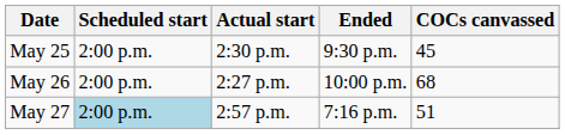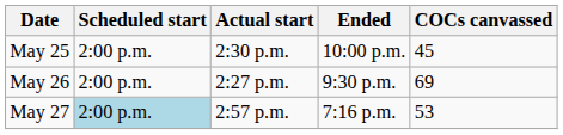May 25 | Ended: 9:30 p.m. -> 10:00 p.m.
May 26 | Ended: 10:00 p.m. -> 9:30 p.m.
May 26 | COCs canvassed: 68 -> 69
May 27 | COCs canvassed: 51 -> 53
